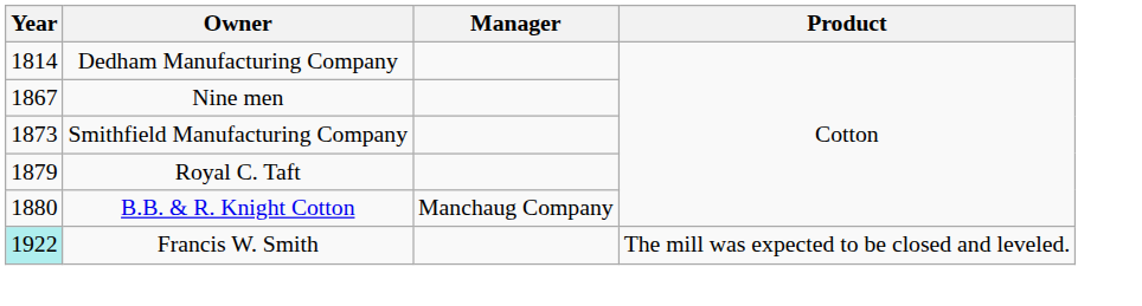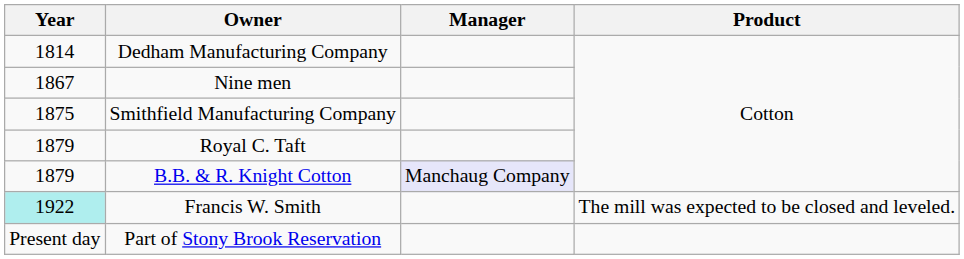Smithfield Manufacturing Company | Year: 1873 -> 1875
B.B. & R. Knight Cotton | Year: 1880 -> 1879
B.B. & R. Knight Cotton | Manager: no background -> lavender background
+ row: Present day | Part of Stony Brook Reservation
